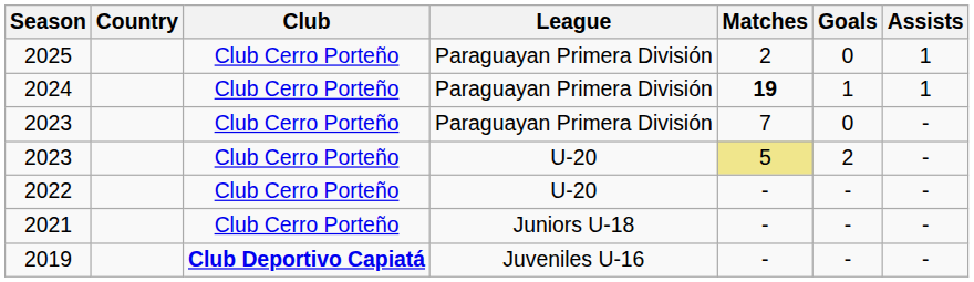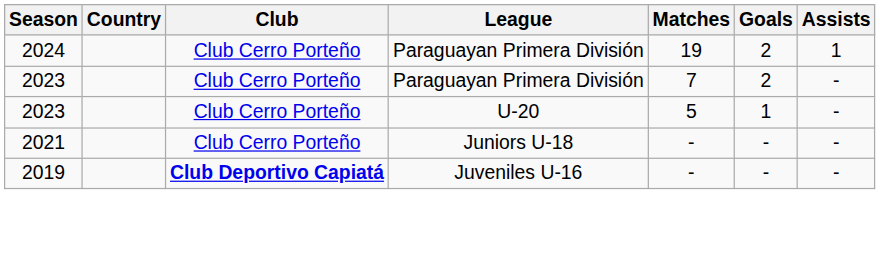- row: 2025 | Club Cerro Porteño | Paraguayan Primera División | 2 | 0 | 1
2024 | Matches: bold -> normal
2024 | Goals: 1 -> 2
2023 / Paraguayan Primera División | Goals: 0 -> 2
2023 / U-20 | Matches: khaki background -> no background
2023 / U-20 | Goals: 2 -> 1
- row: 2022 | Club Cerro Porteño | U-20 | - | - | -
